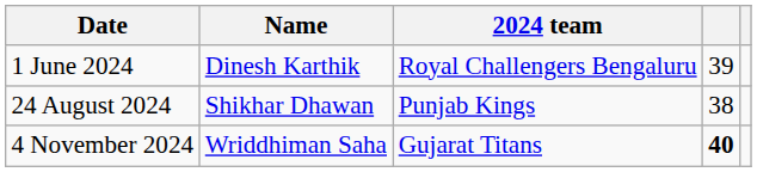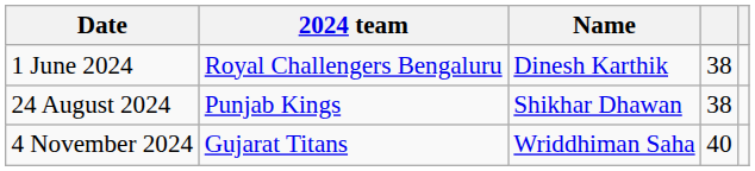columns swapped: Name <-> 2024 team
1 June 2024 | column 4: 39 -> 38
4 November 2024 | column 4: bold -> normal
